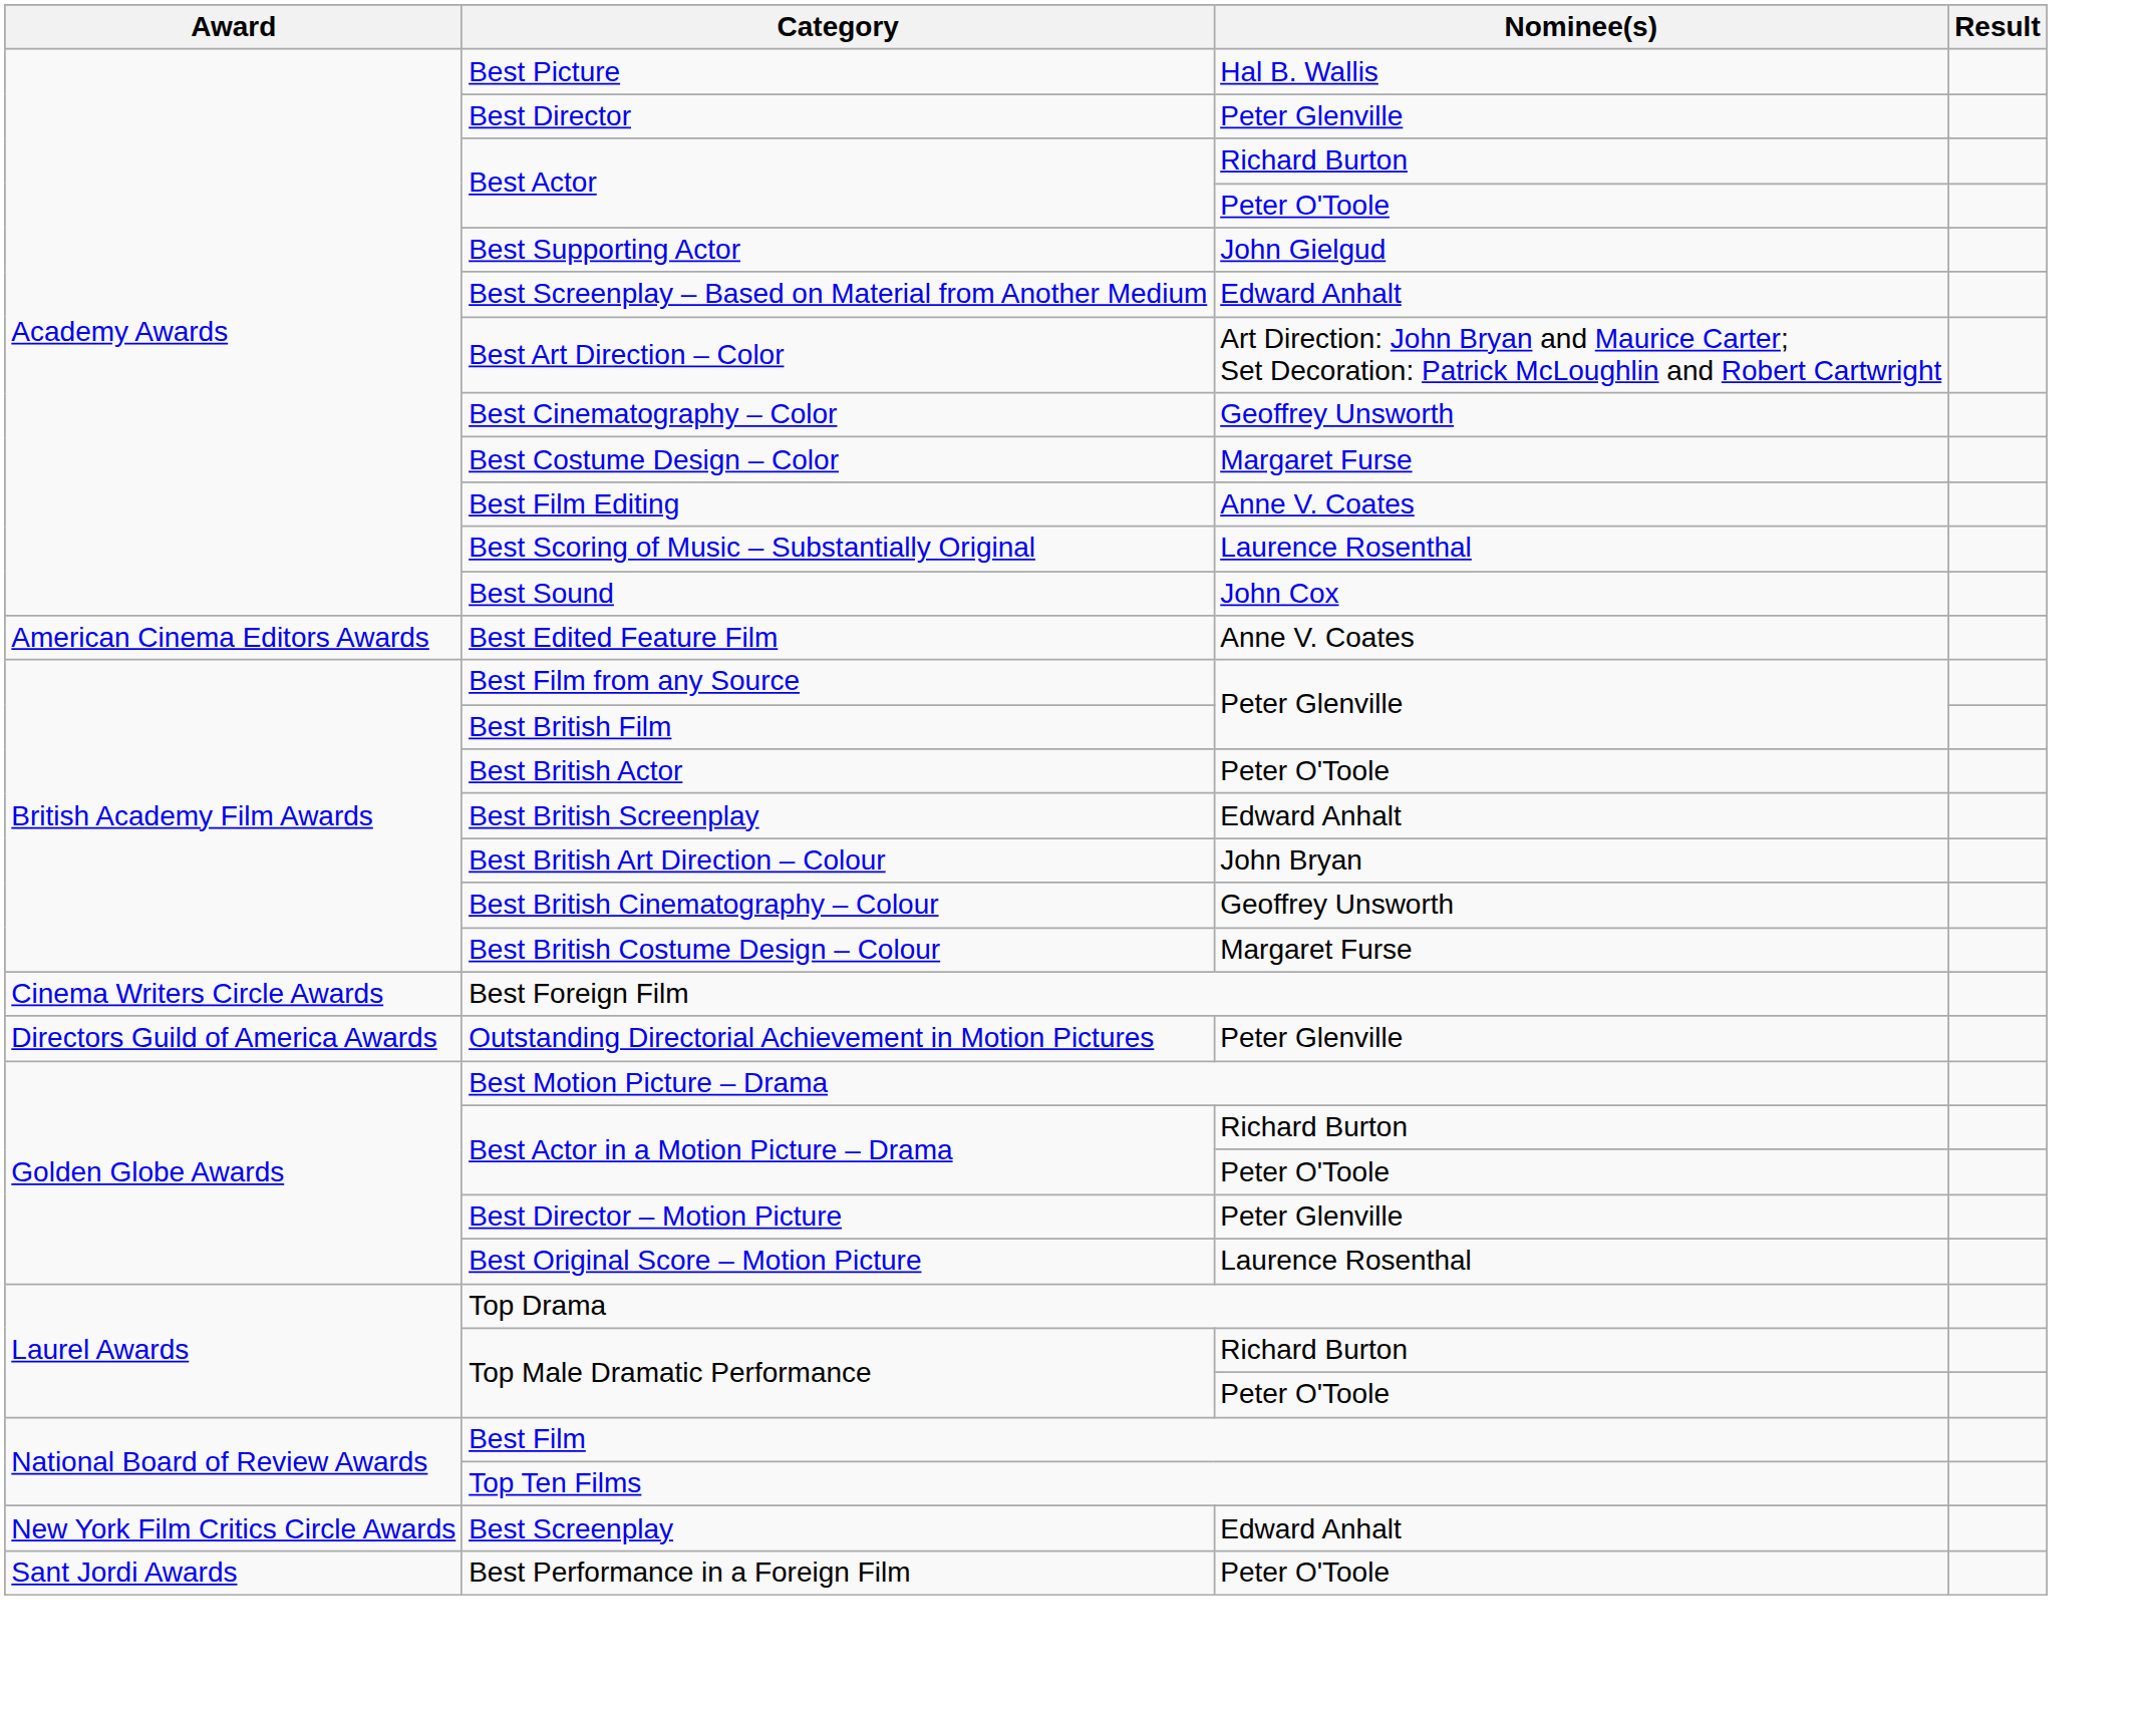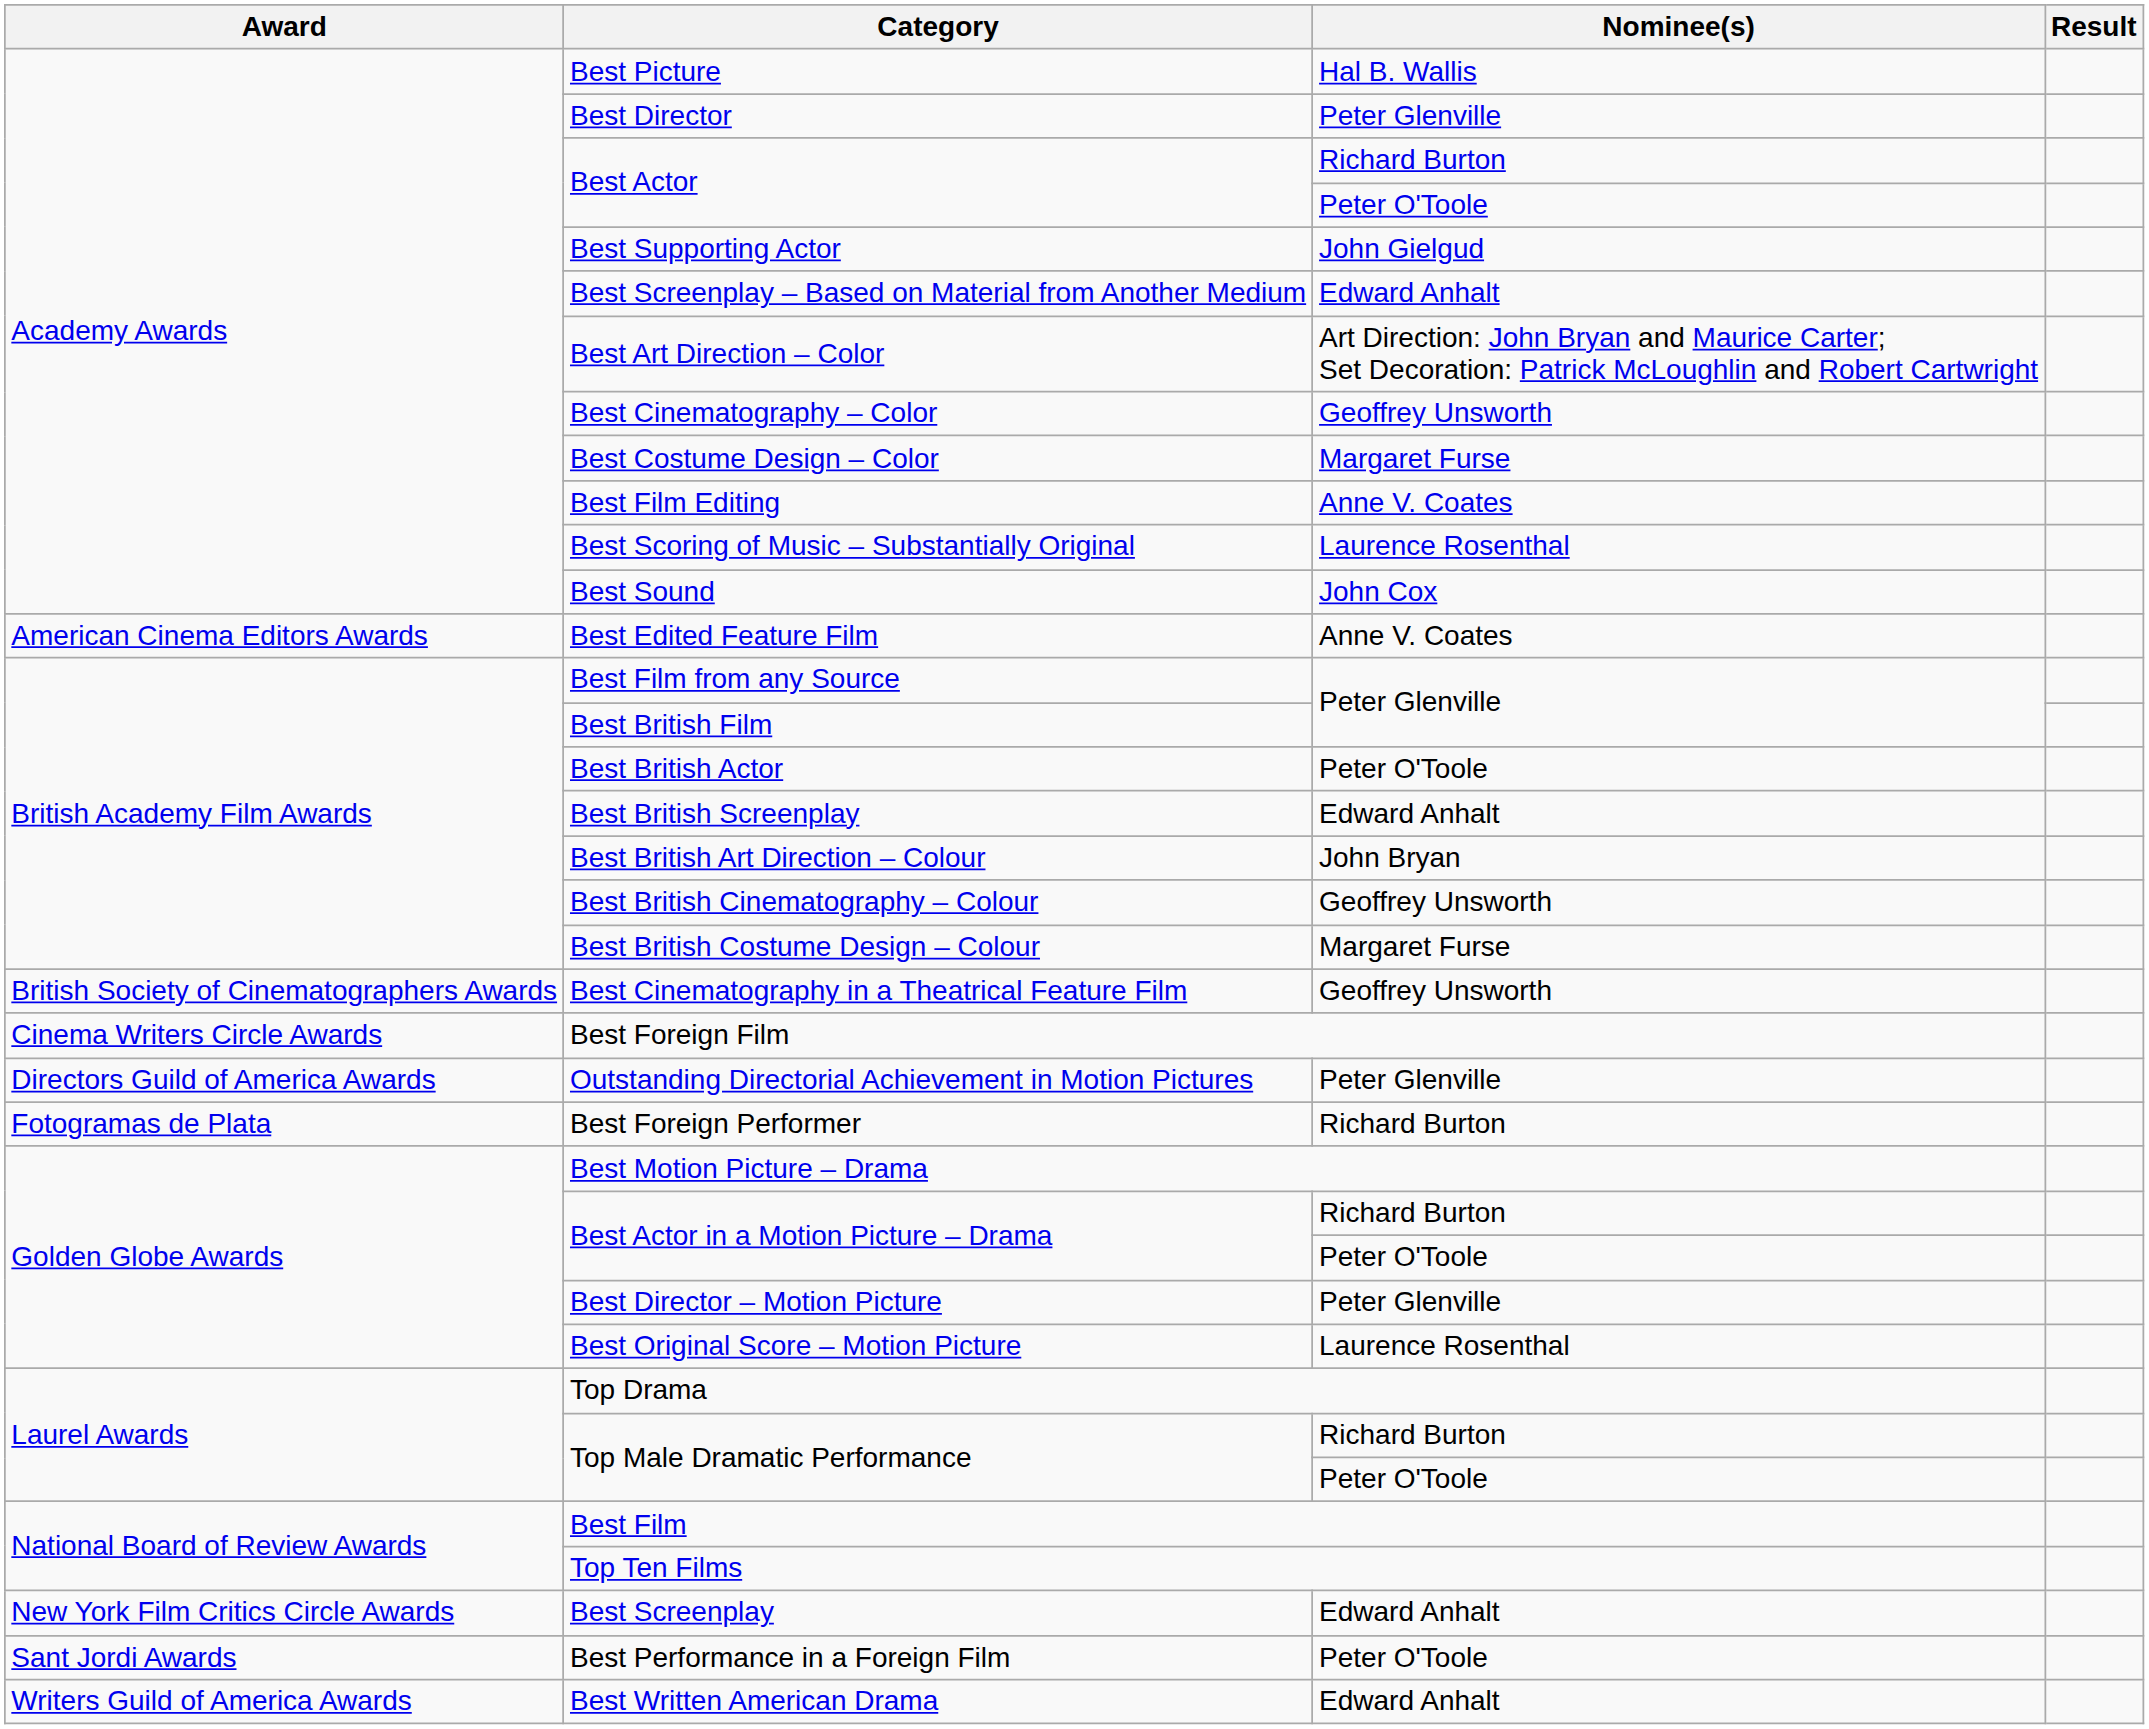+ row: British Society of Cinematographers Awards | Best Cinematography in a Theatrical Feature Film | Geoffrey Unsworth
+ row: Fotogramas de Plata | Best Foreign Performer | Richard Burton
+ row: Writers Guild of America Awards | Best Written American Drama | Edward Anhalt
